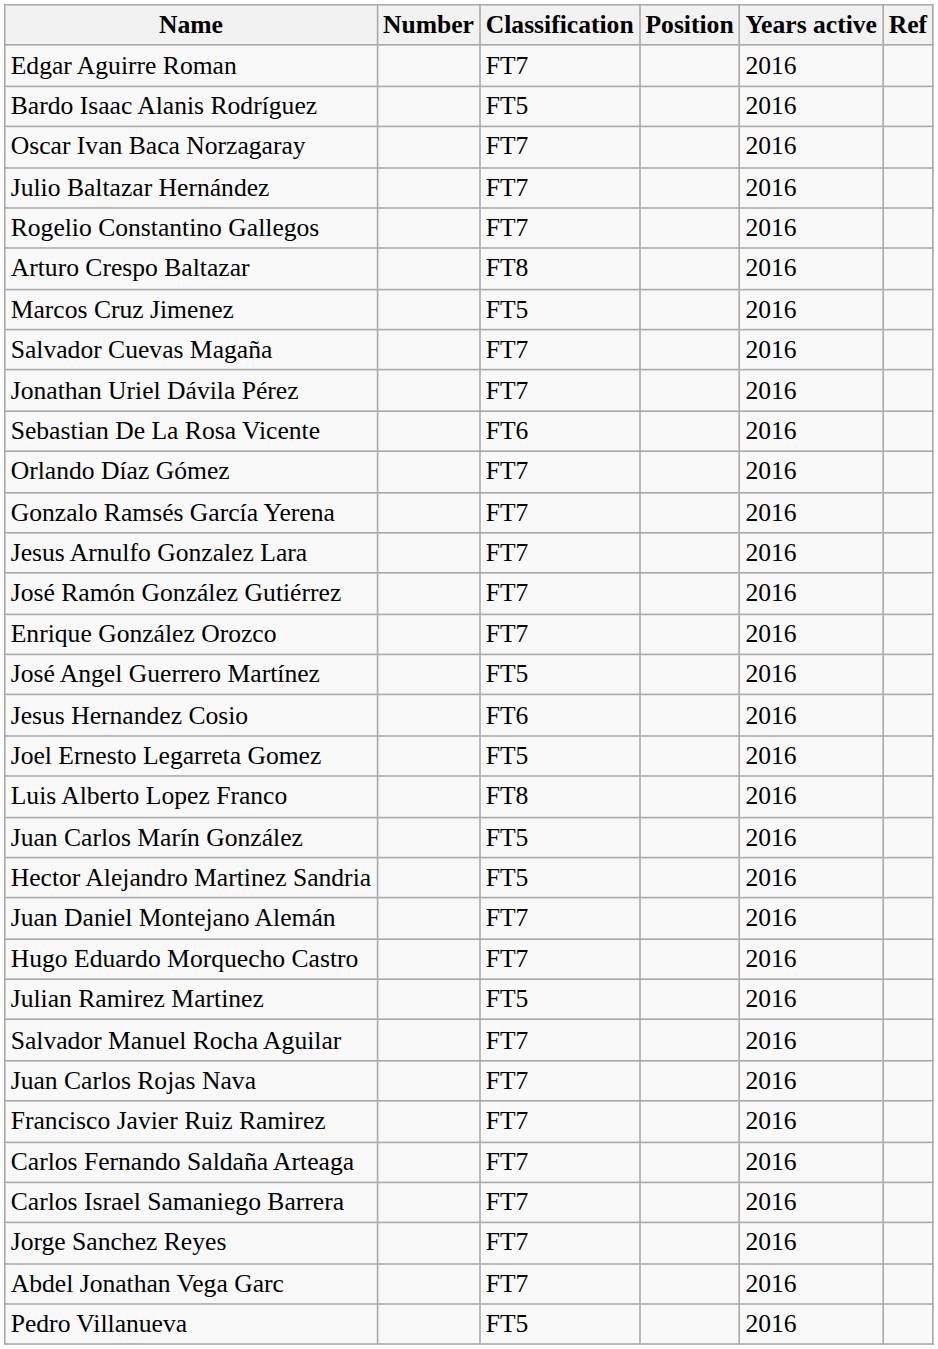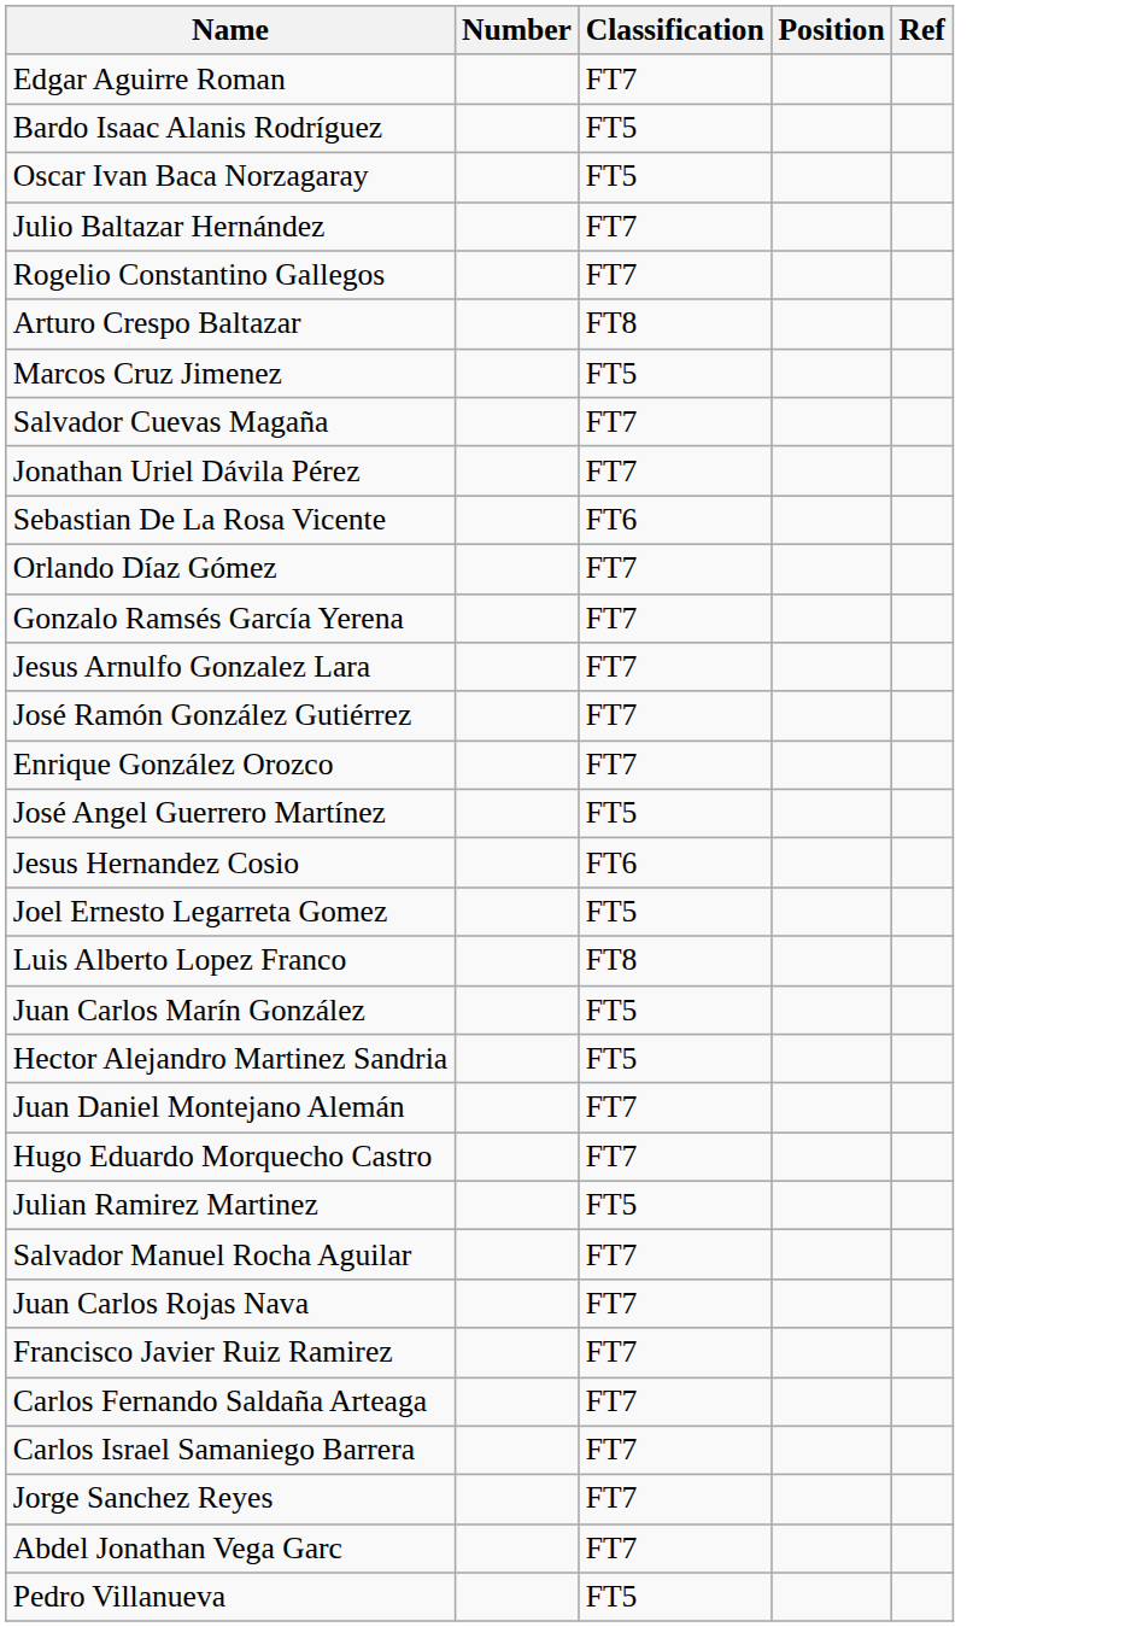- column: Years active | 2016 | 2016 | 2016 | 2016 | 2016 | 2016 | 2016 | 2016 | 2016 | 2016 | 2016 | 2016 | 2016 | 2016 | 2016 | 2016 | 2016 | 2016 | 2016 | 2016 | 2016 | 2016 | 2016 | 2016 | 2016 | 2016 | 2016 | 2016 | 2016 | 2016 | 2016 | 2016
Oscar Ivan Baca Norzagaray | Classification: FT7 -> FT5
